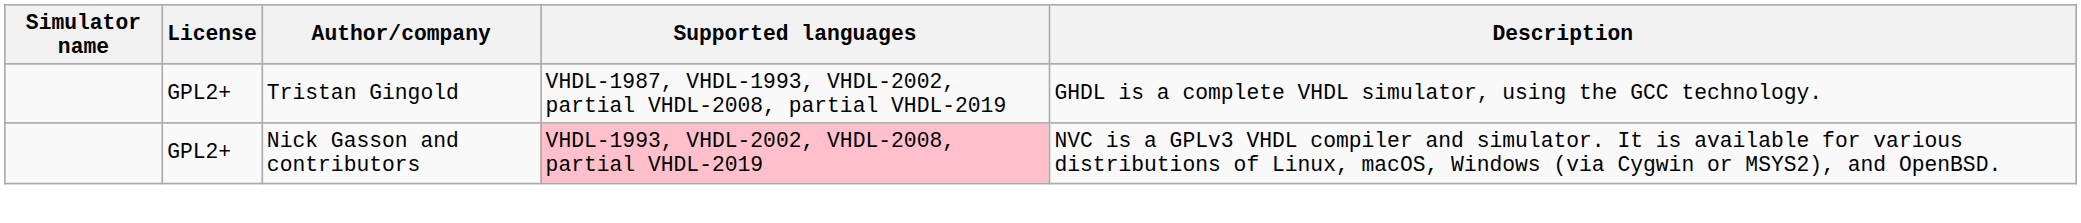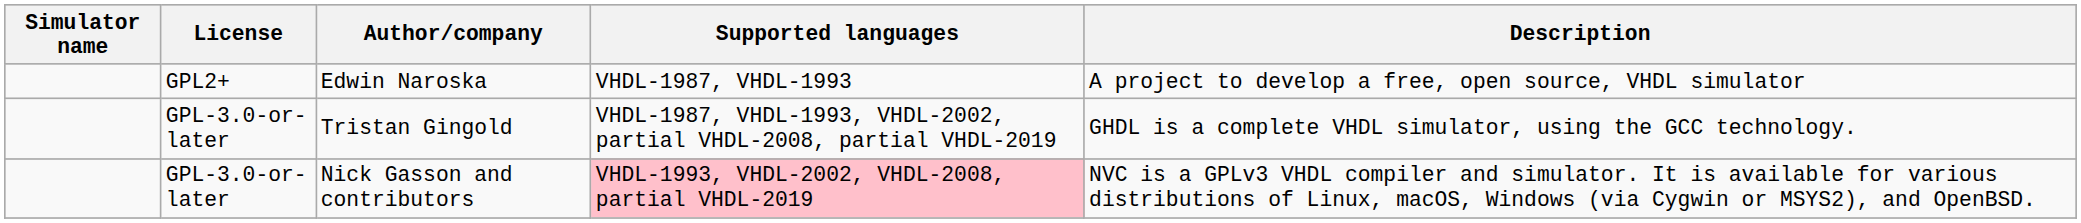+ row: GPL2+ | Edwin Naroska | VHDL-1987, VHDL-1993 | A project to develop a free, open source, VHDL simulator
Tristan Gingold | License: GPL2+ -> GPL-3.0-or-later
Nick Gasson and contributors | License: GPL2+ -> GPL-3.0-or-later
